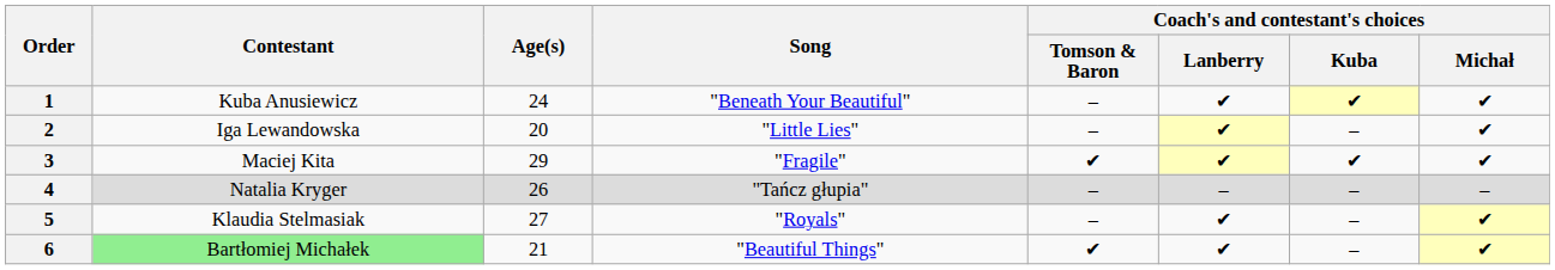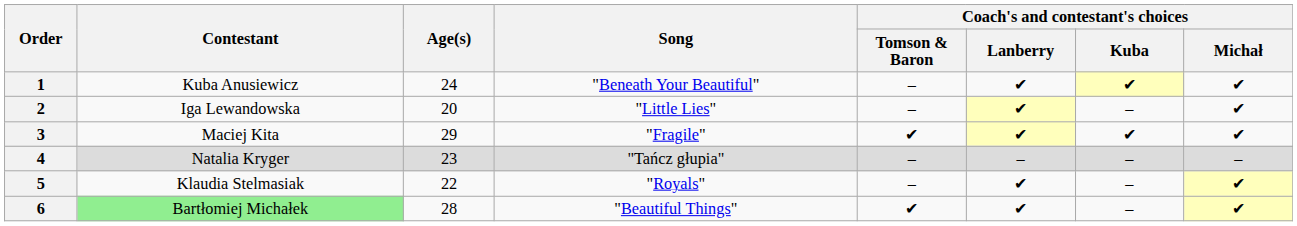4 | Age(s): 26 -> 23
5 | Age(s): 27 -> 22
6 | Age(s): 21 -> 28
